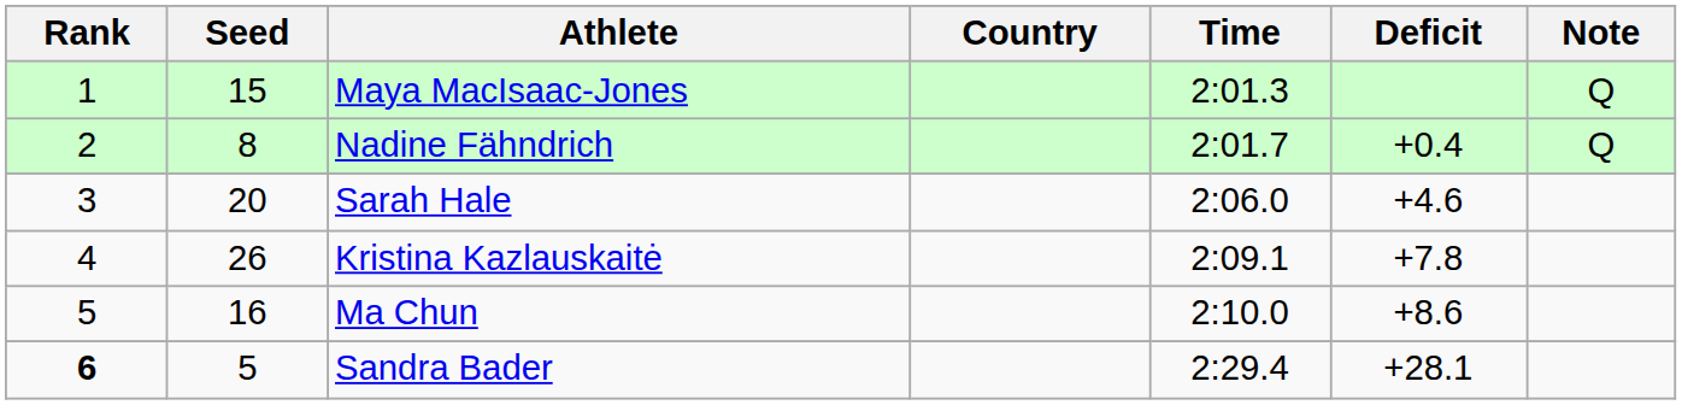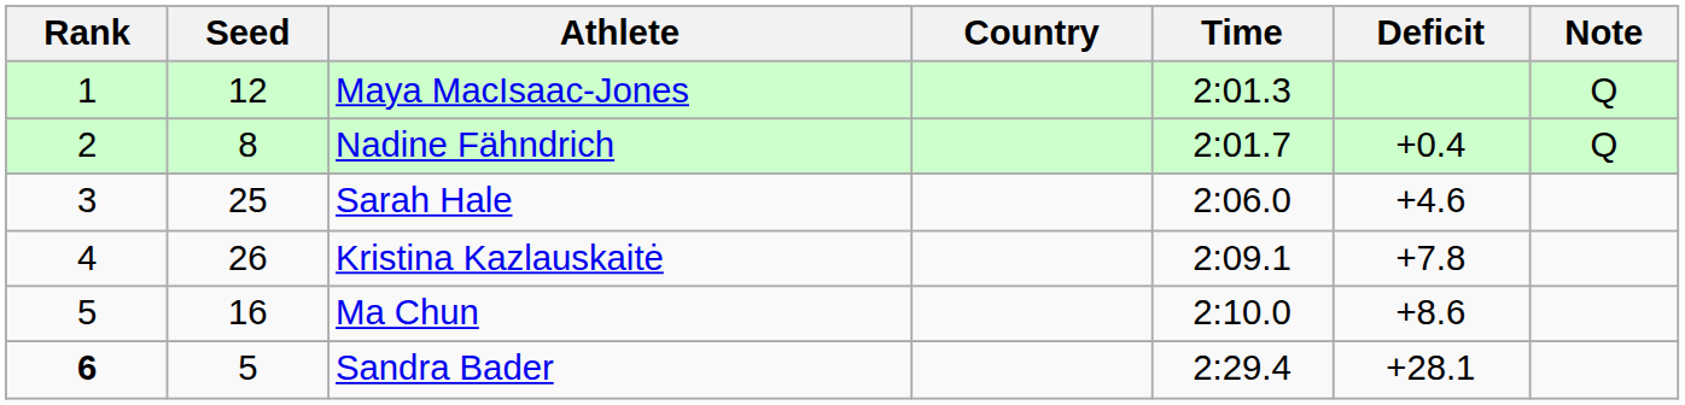Maya MacIsaac-Jones | Seed: 15 -> 12
Sarah Hale | Seed: 20 -> 25
